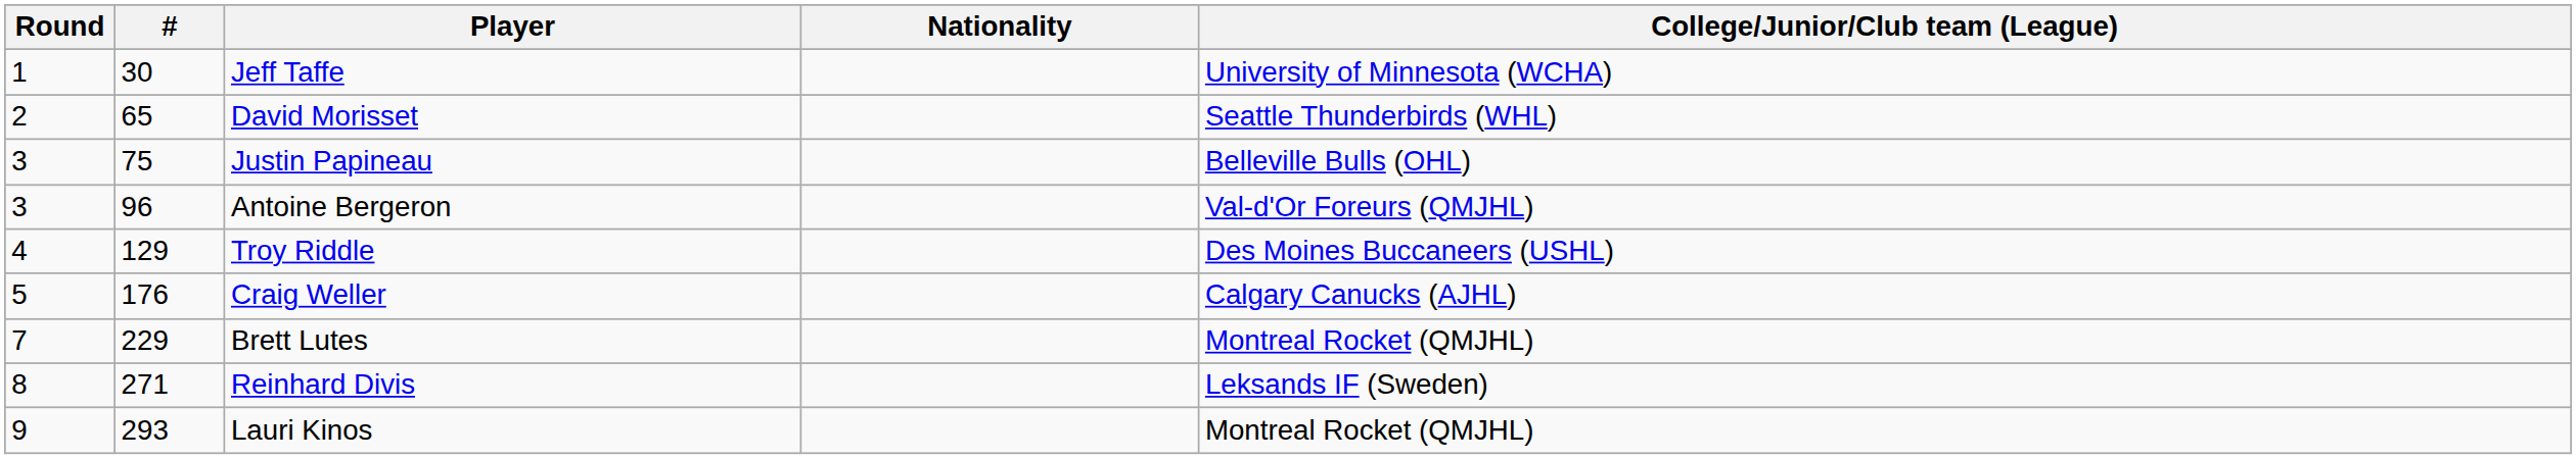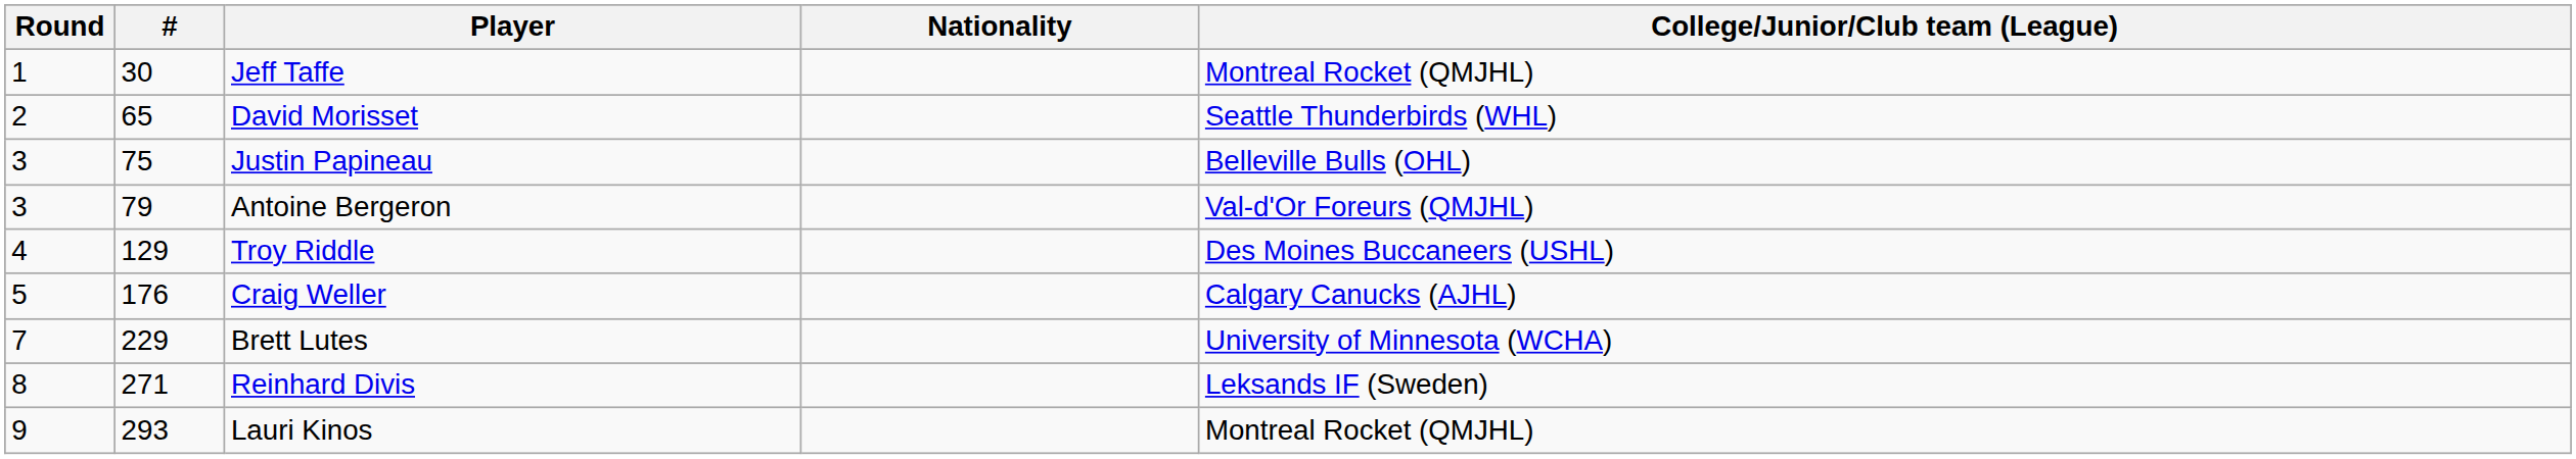Jeff Taffe | College/Junior/Club team (League): University of Minnesota (WCHA) -> Montreal Rocket (QMJHL)
Antoine Bergeron | #: 96 -> 79
Brett Lutes | College/Junior/Club team (League): Montreal Rocket (QMJHL) -> University of Minnesota (WCHA)
